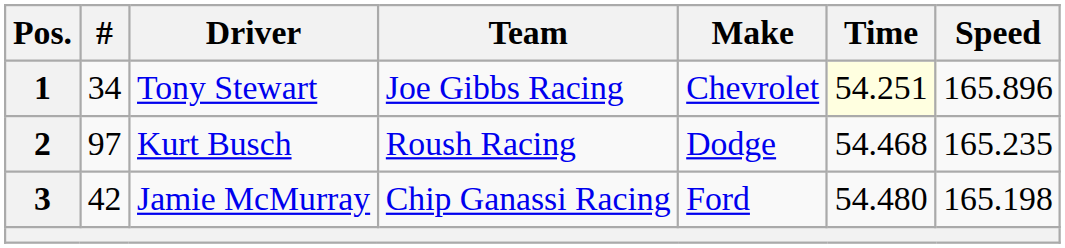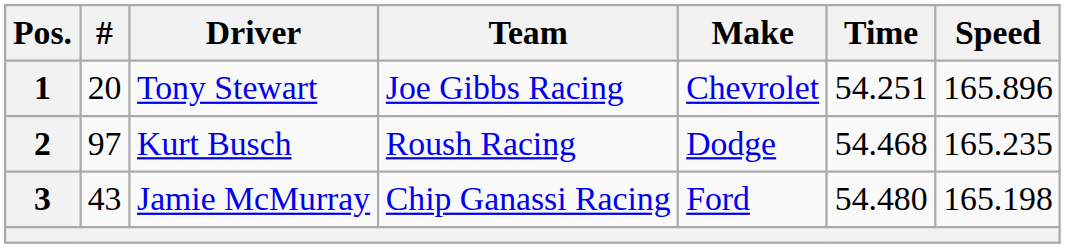1 | #: 34 -> 20
1 | Time: lightyellow background -> no background
3 | #: 42 -> 43
